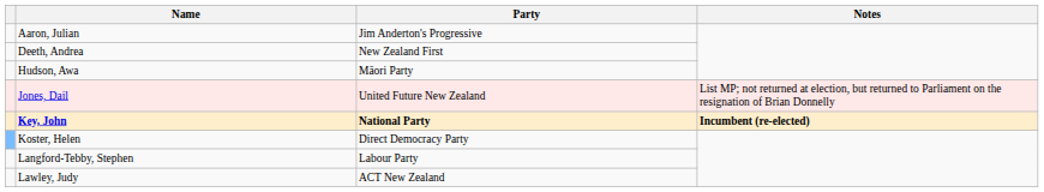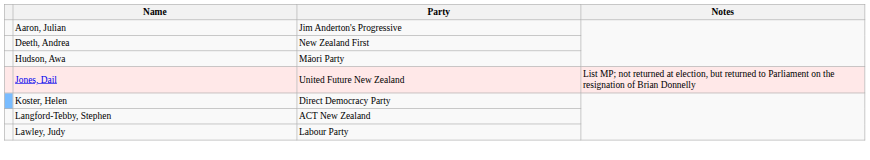- row: Key, John | National Party | Incumbent (re-elected)
Langford-Tebby, Stephen | Party: Labour Party -> ACT New Zealand
Lawley, Judy | Party: ACT New Zealand -> Labour Party
